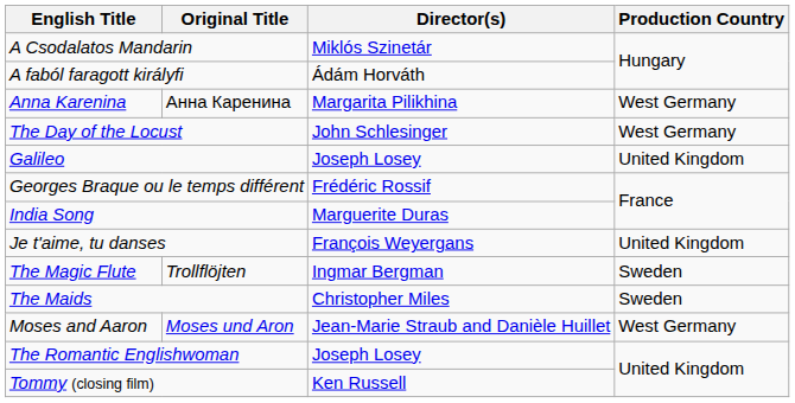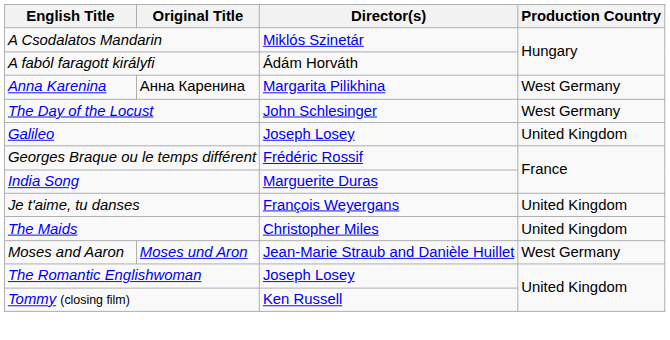- row: The Magic Flute | Trollflöjten | Ingmar Bergman | Sweden
The Maids | Production Country: Sweden -> United Kingdom
